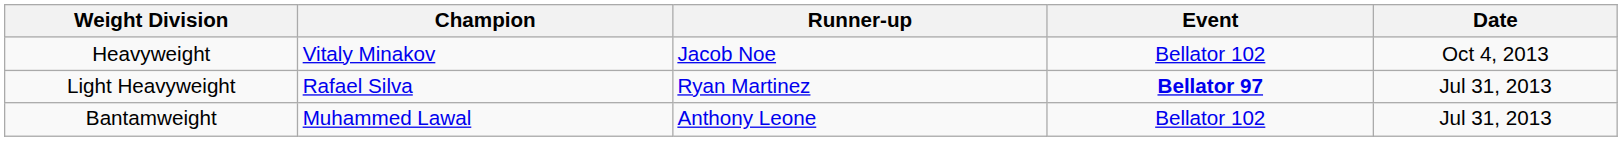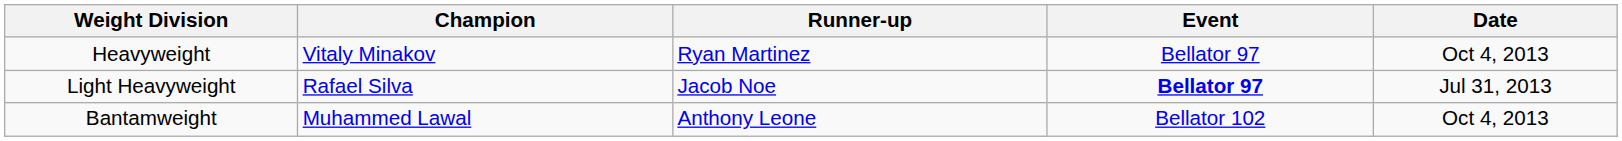Heavyweight | Runner-up: Jacob Noe -> Ryan Martinez
Heavyweight | Event: Bellator 102 -> Bellator 97
Light Heavyweight | Runner-up: Ryan Martinez -> Jacob Noe
Bantamweight | Date: Jul 31, 2013 -> Oct 4, 2013
